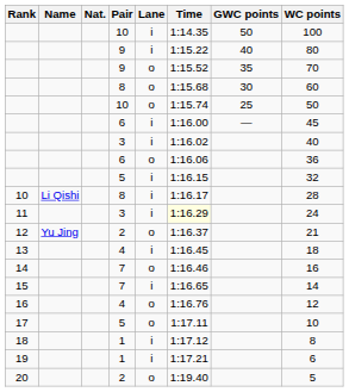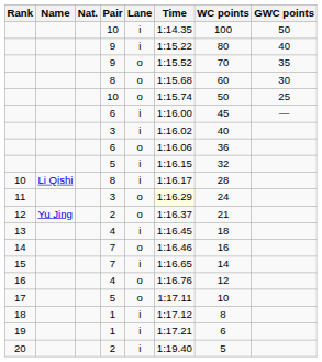columns swapped: WC points <-> GWC points
11 | Lane: i -> o
20 | Lane: o -> i
